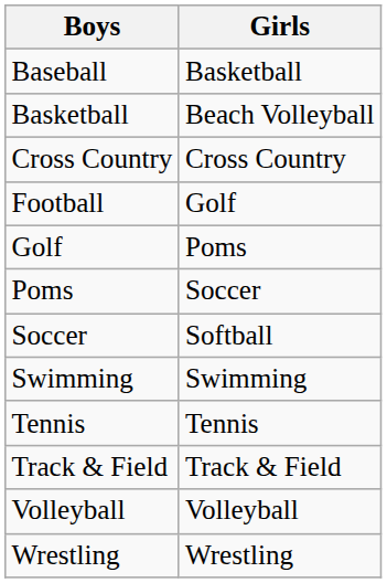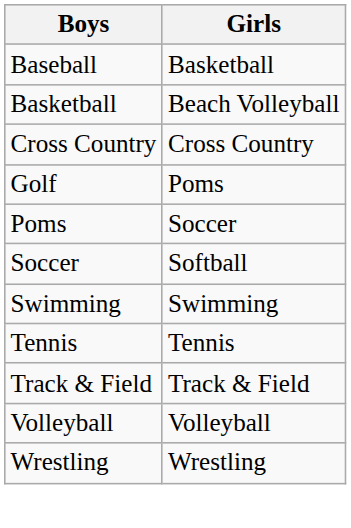- row: Football | Golf
